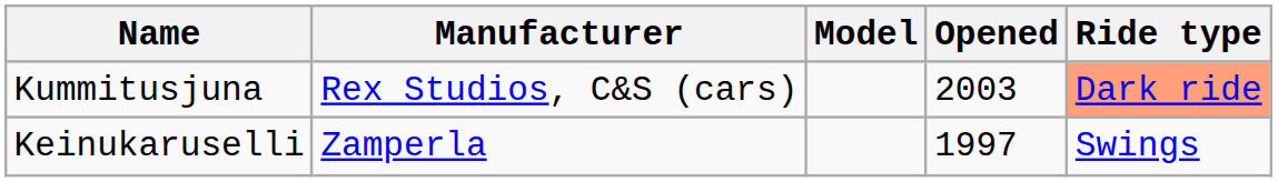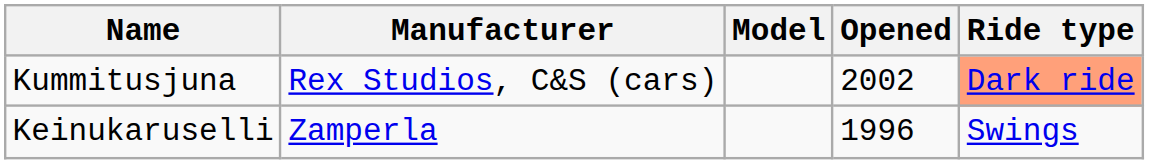Kummitusjuna | Opened: 2003 -> 2002
Keinukaruselli | Opened: 1997 -> 1996
